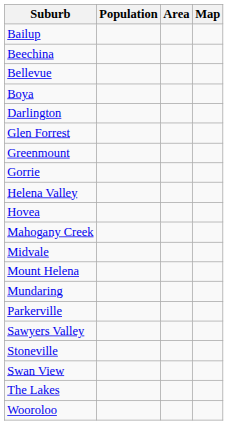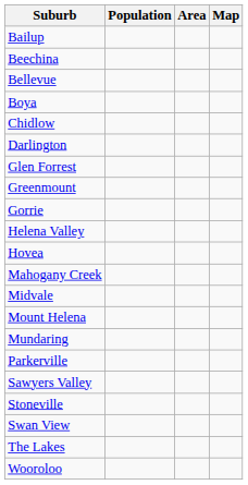+ row: Chidlow
